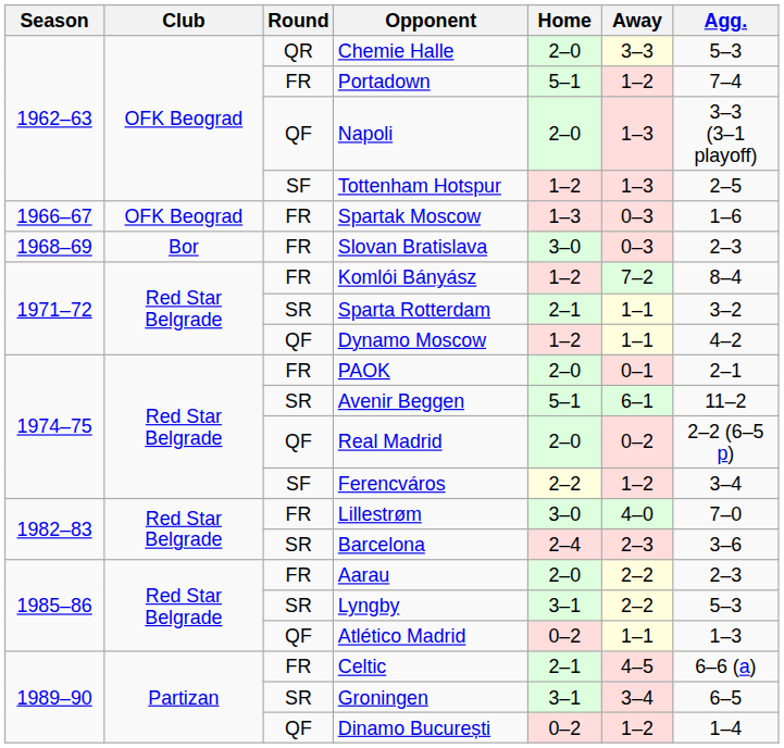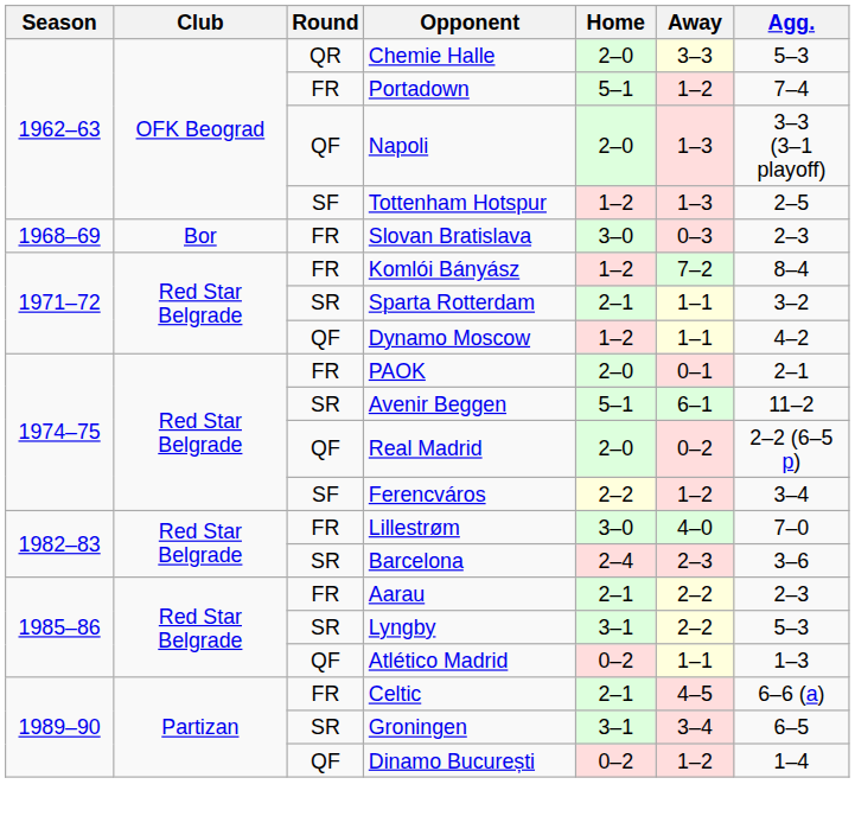- row: 1966–67 | OFK Beograd | FR | Spartak Moscow | 1–3 | 0–3 | 1–6
Aarau | Home: 2–0 -> 2–1
